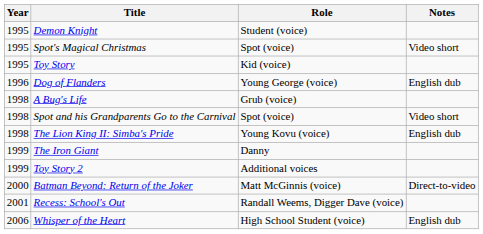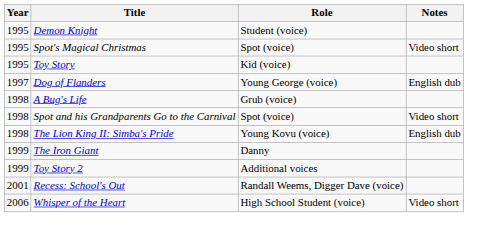Dog of Flanders | Year: 1996 -> 1997
- row: 2000 | Batman Beyond: Return of the Joker | Matt McGinnis (voice) | Direct-to-video
Whisper of the Heart | Notes: English dub -> Video short
